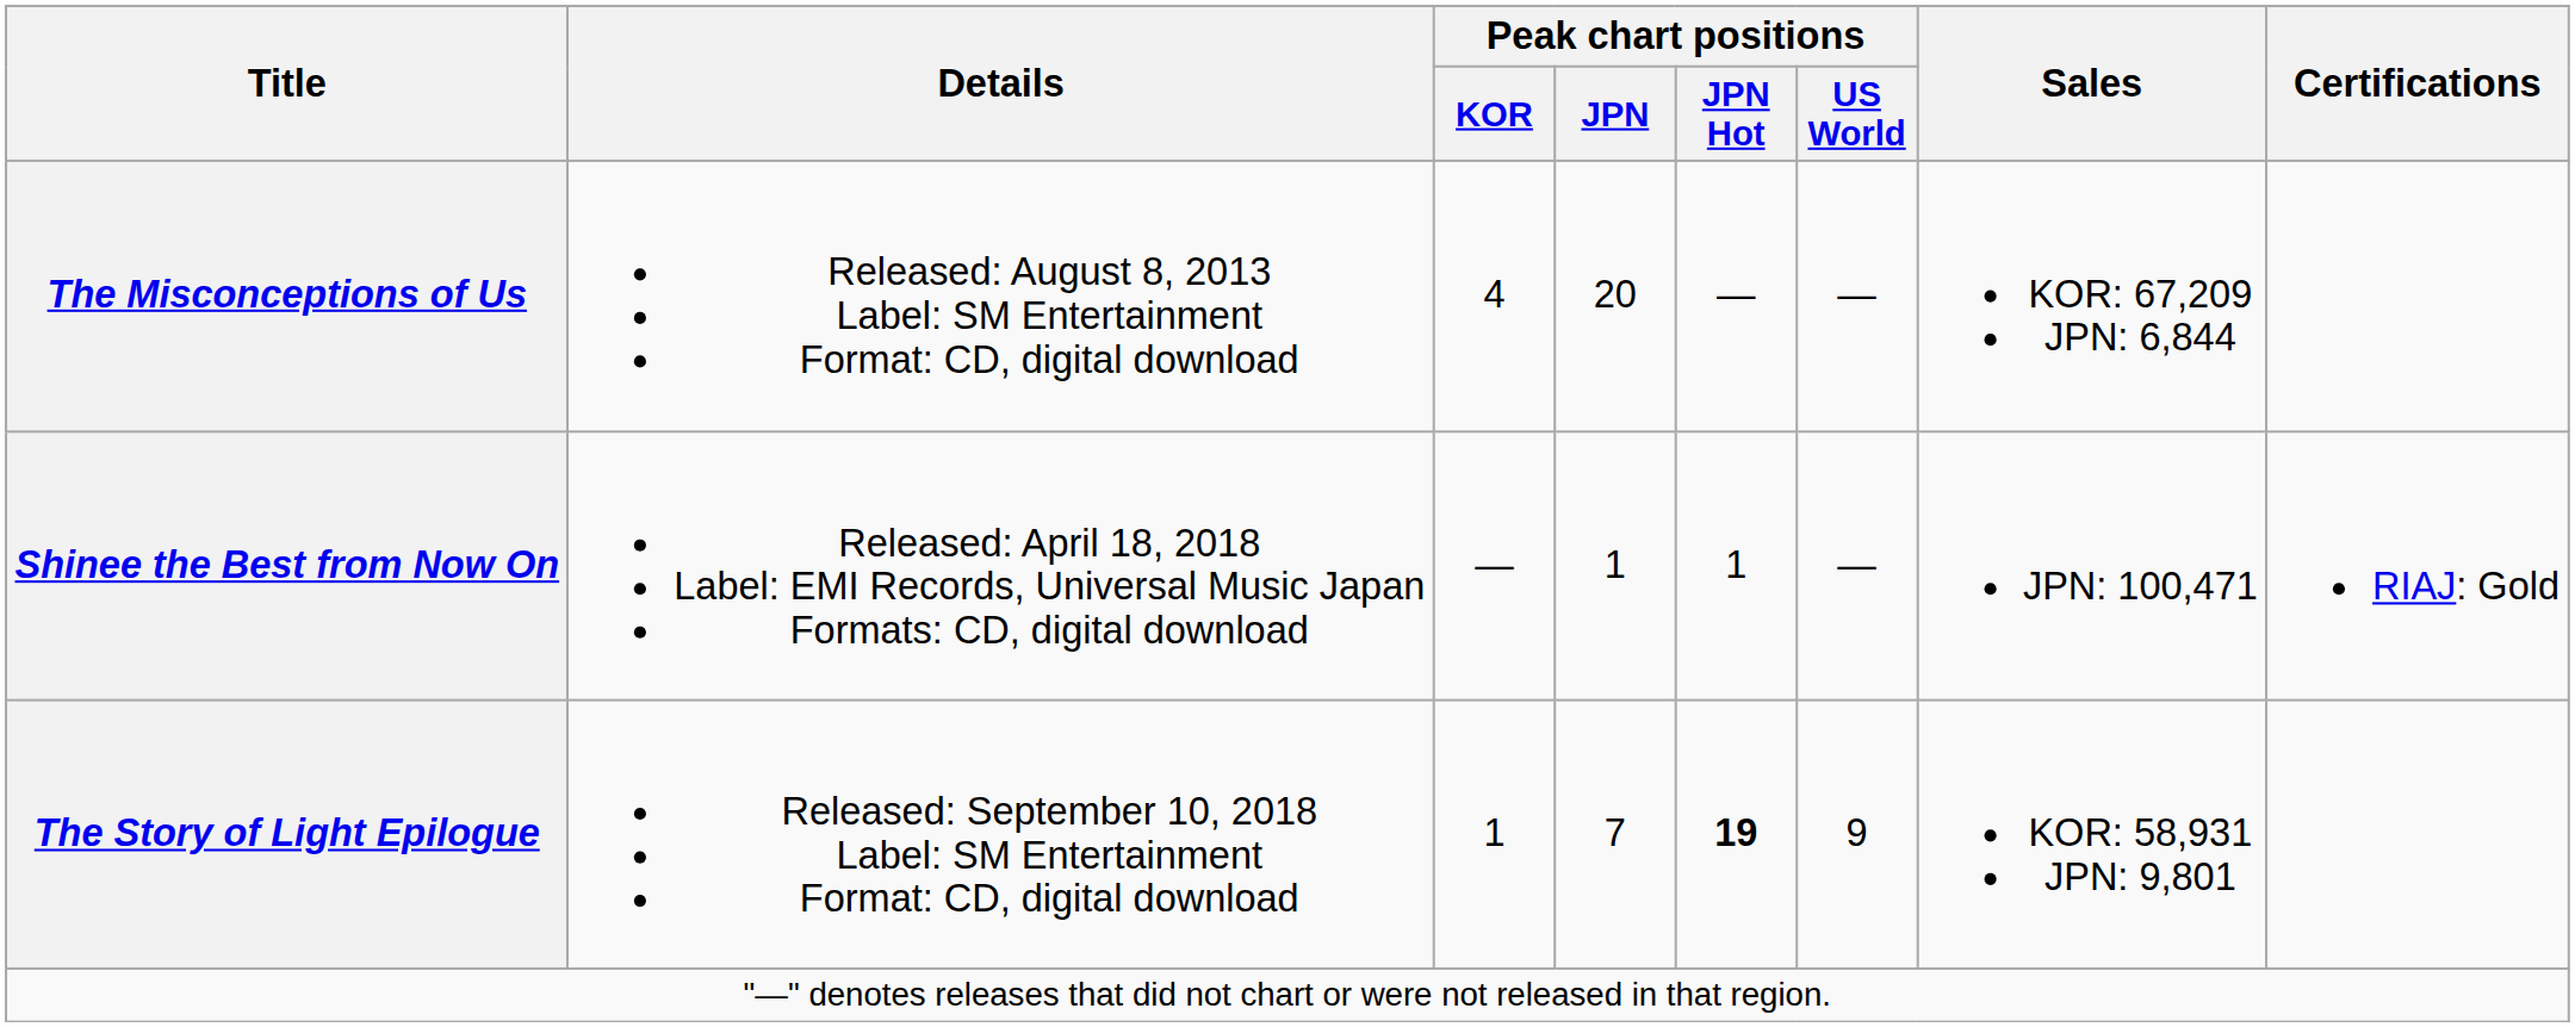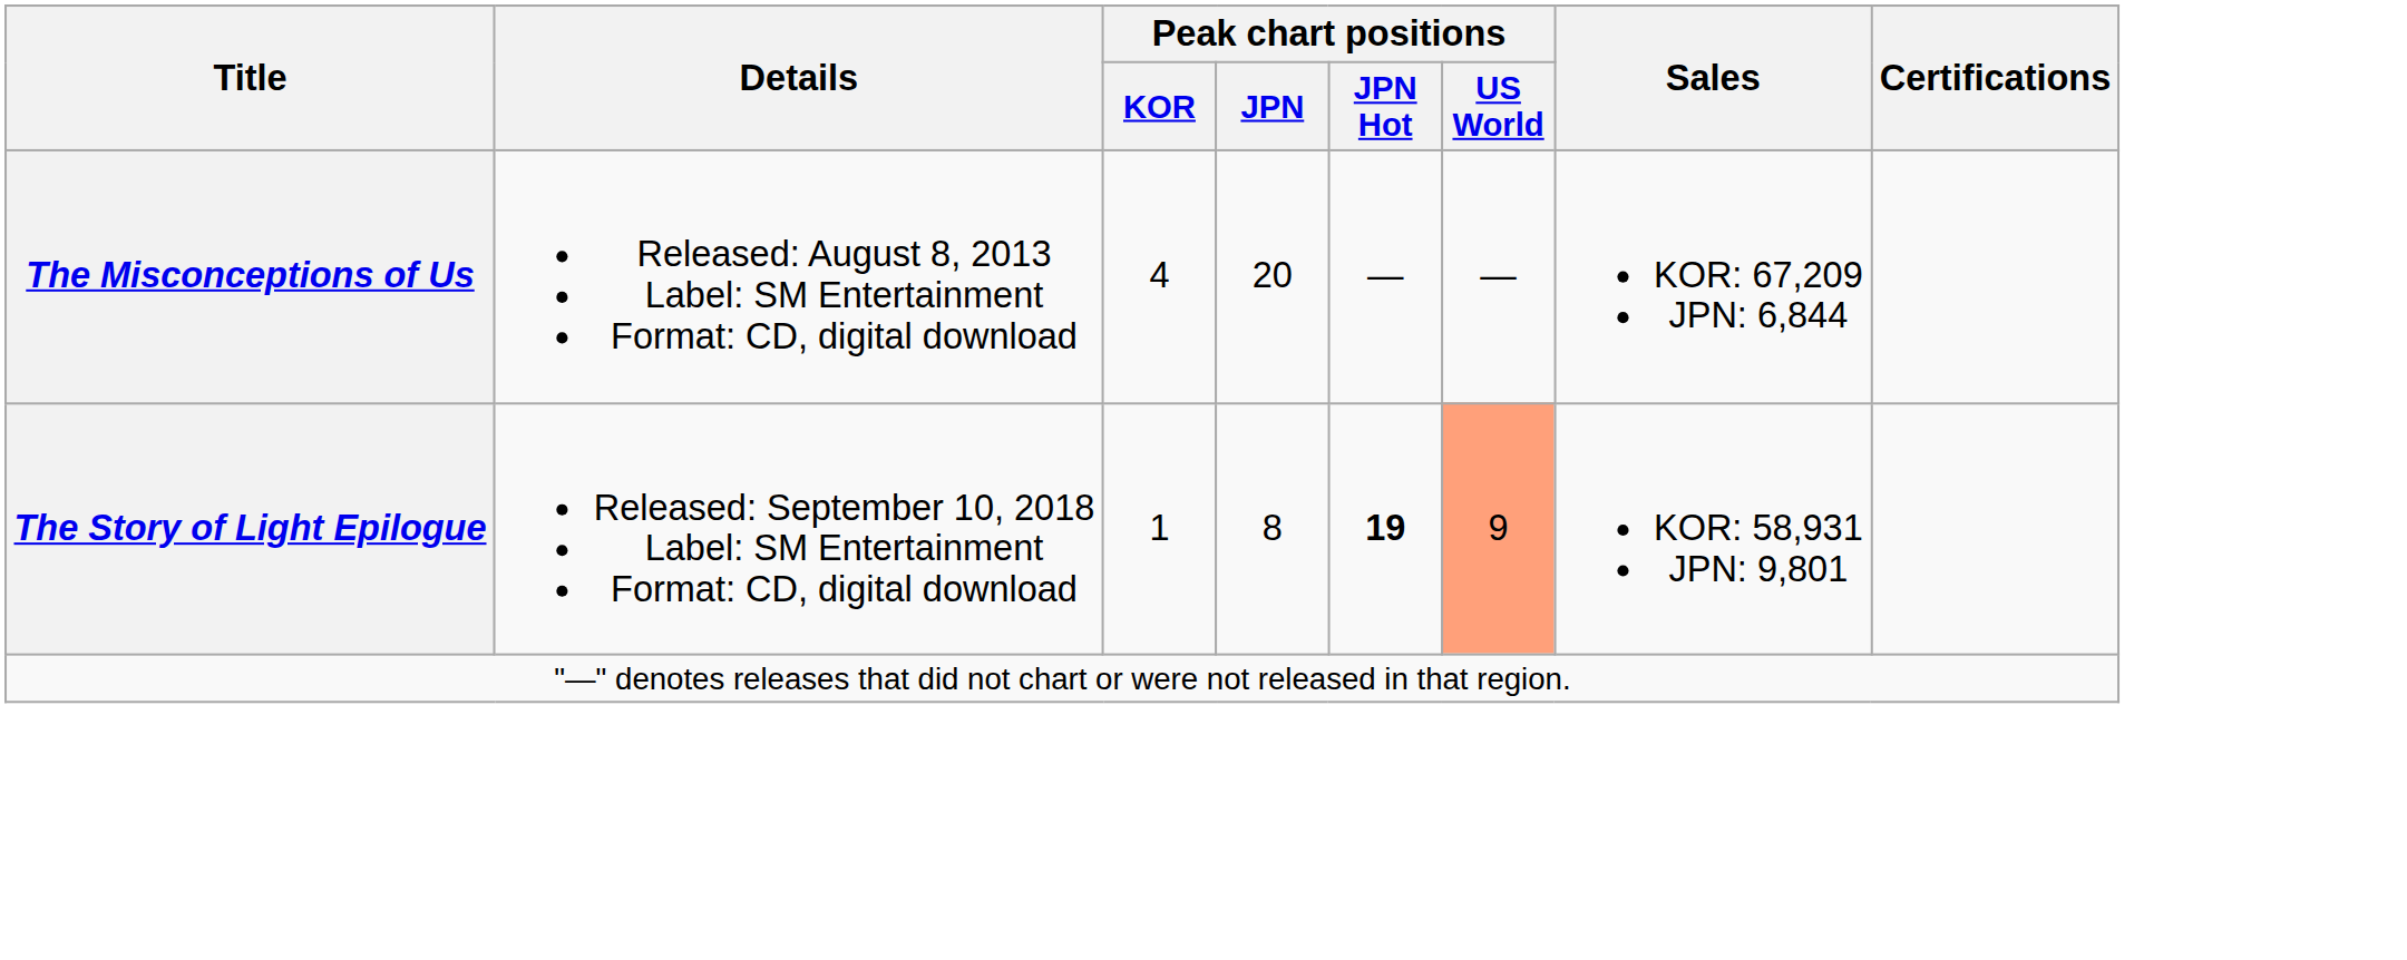- row: Shinee the Best from Now On | Released: April 18, 2018 Label: EMI Records, Universal Music Japan Formats: CD, digital download | — | 1 | 1 | — | JPN: 100,471 | RIAJ: Gold
The Story of Light Epilogue | Peak chart positions / JPN: 7 -> 8
The Story of Light Epilogue | Peak chart positions / US World: no background -> lightsalmon background
